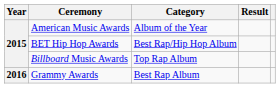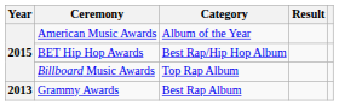Grammy Awards | Year: 2016 -> 2013
